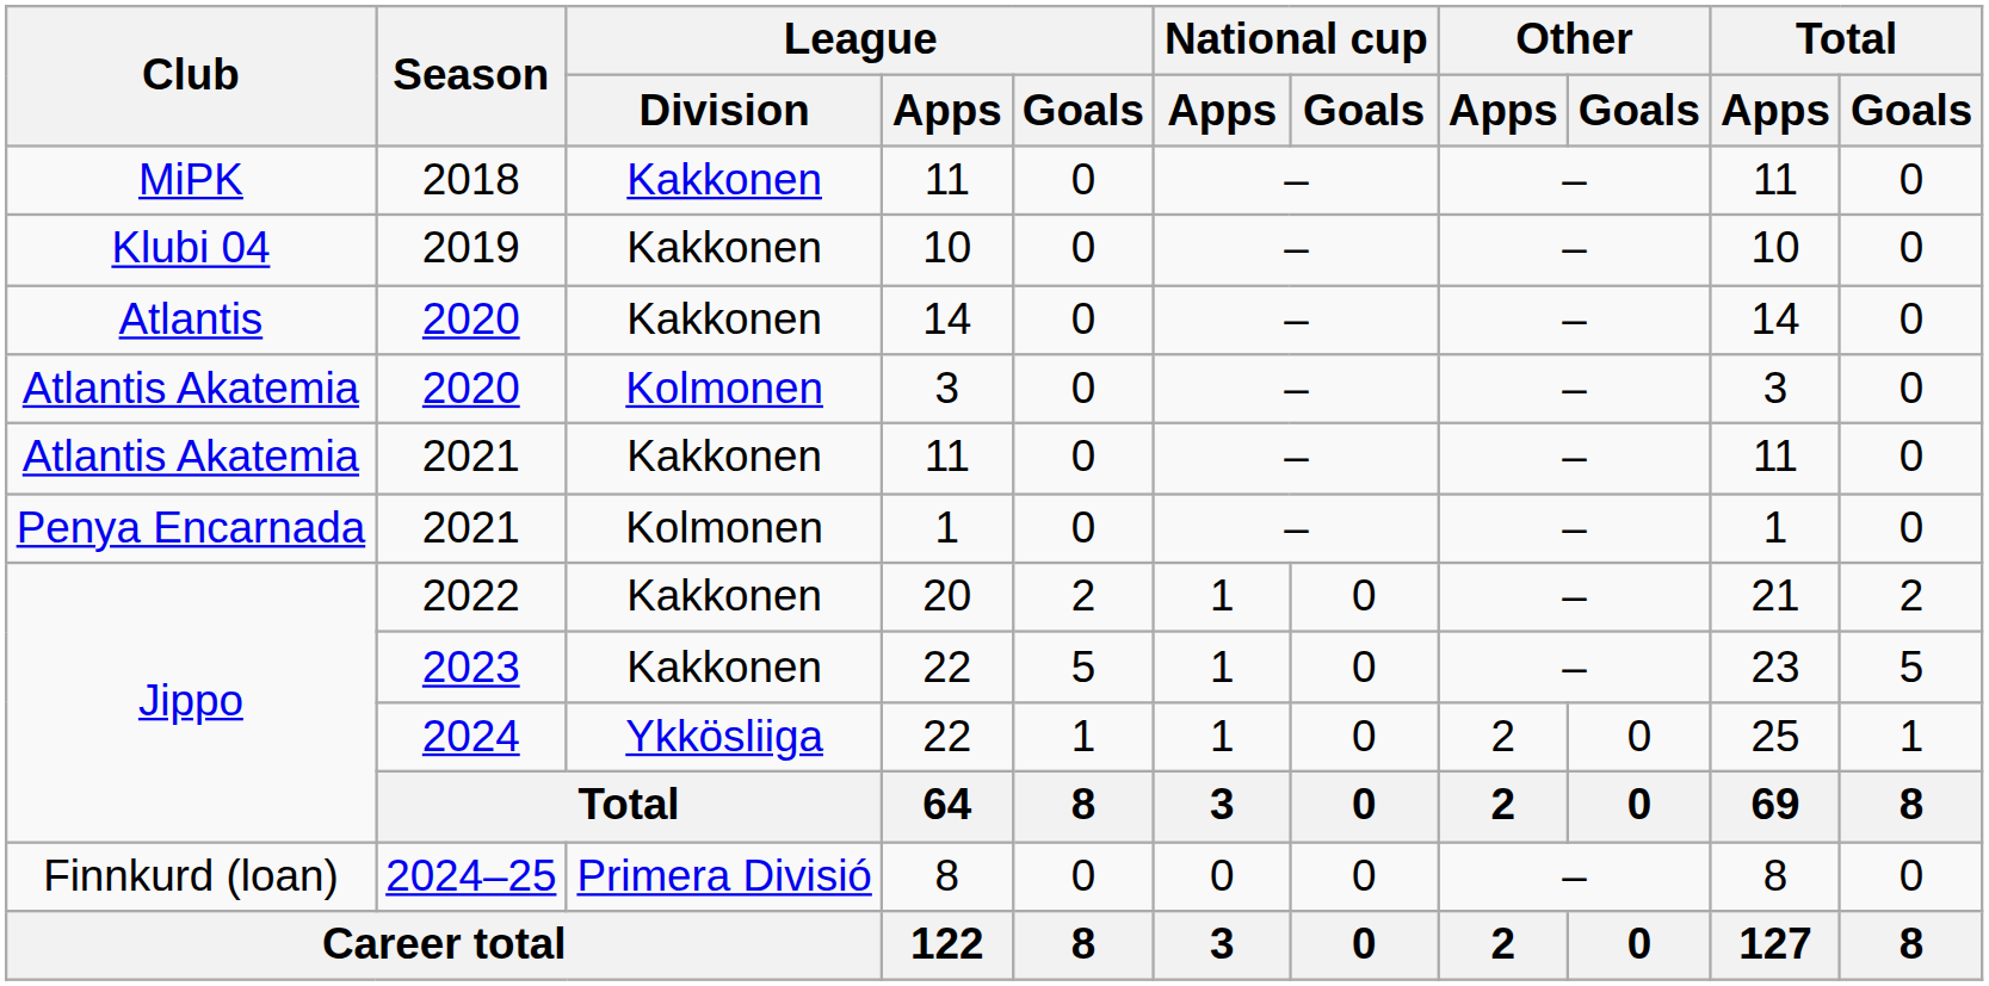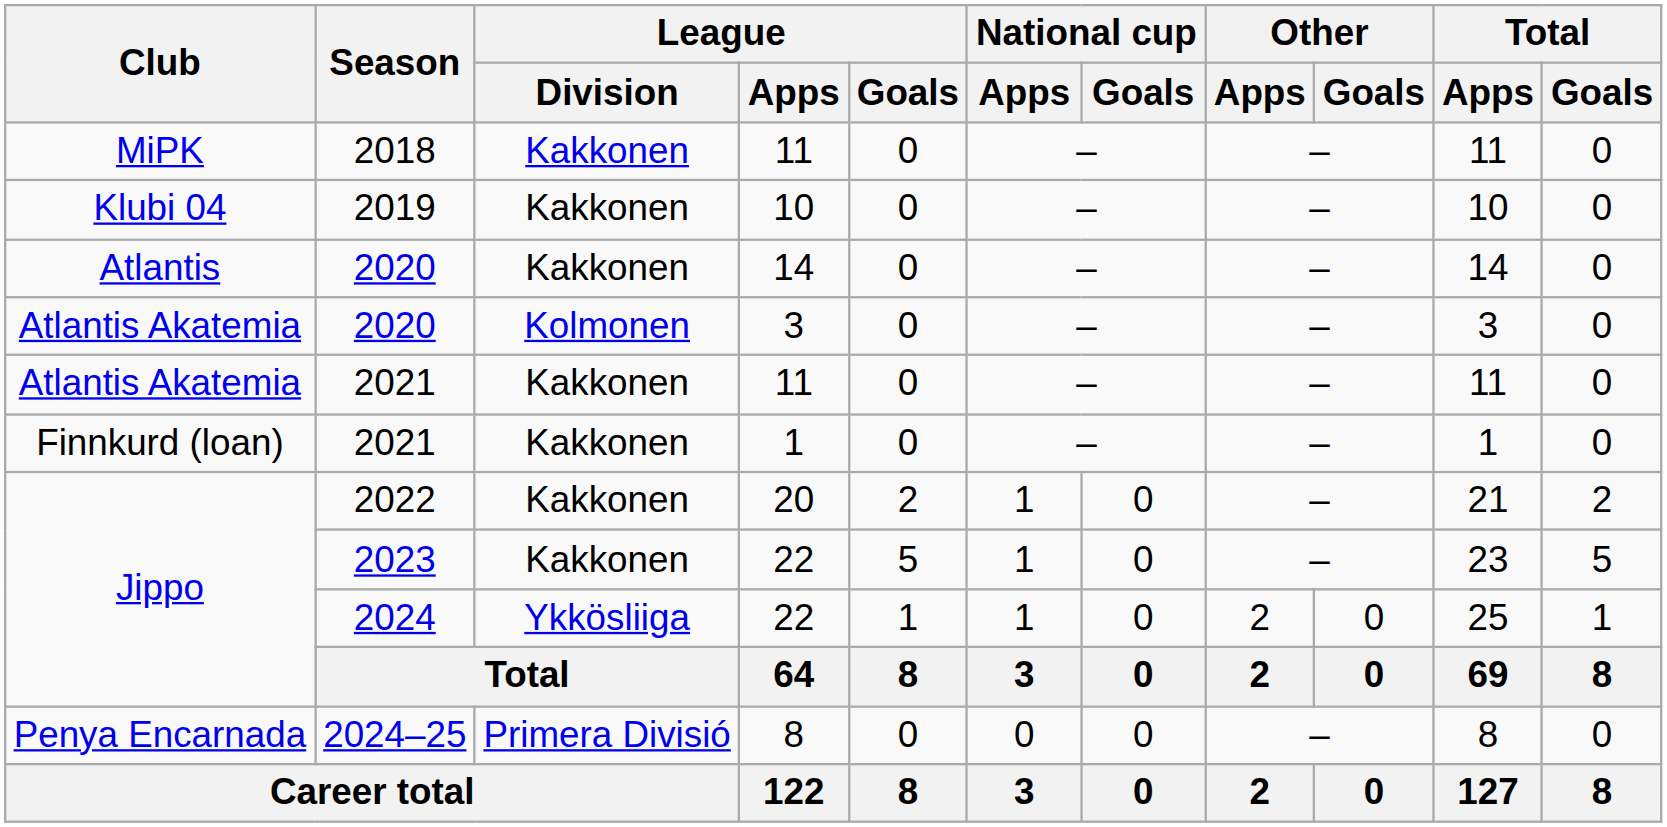2021 / 1 | Club: Penya Encarnada -> Finnkurd (loan)
2021 / 1 | League / Division: Kolmonen -> Kakkonen
2024–25 | Club: Finnkurd (loan) -> Penya Encarnada
